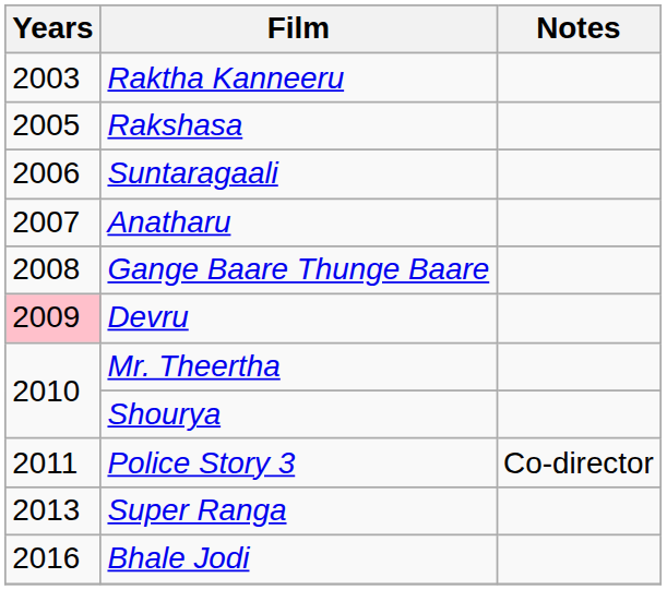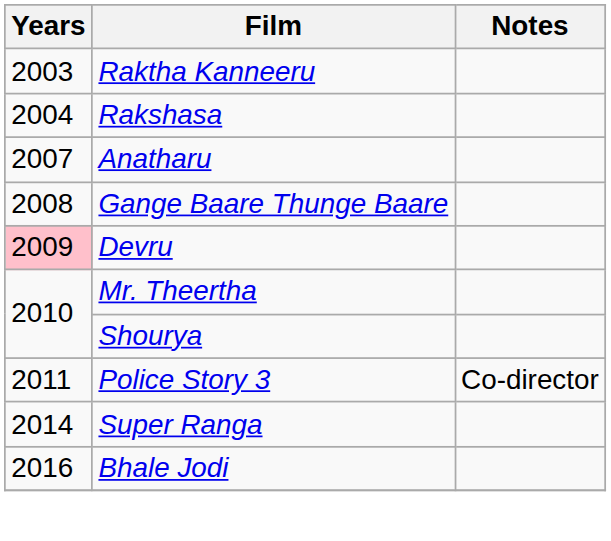Rakshasa | Years: 2005 -> 2004
- row: 2006 | Suntaragaali
Super Ranga | Years: 2013 -> 2014
